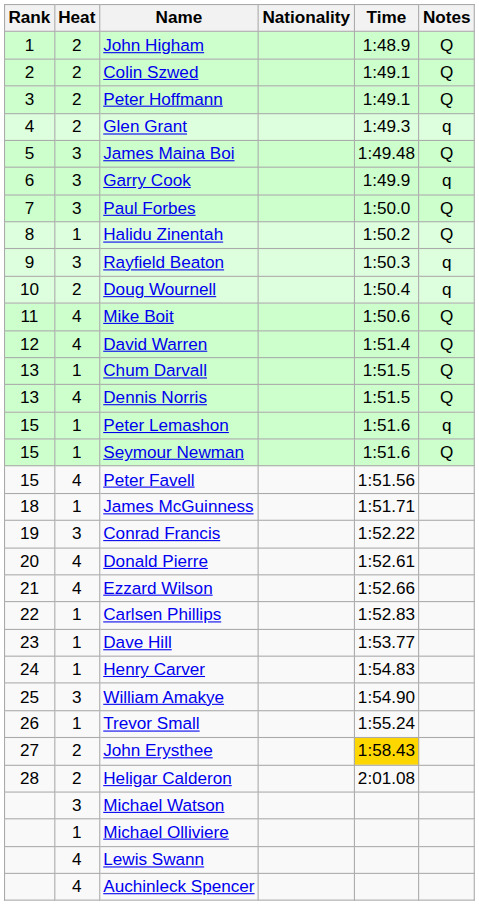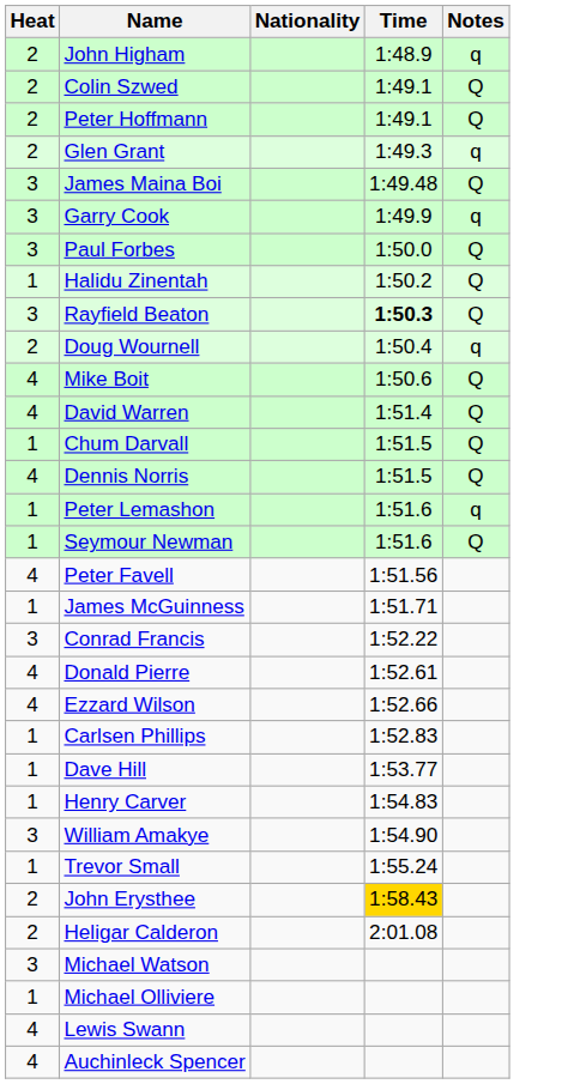- column: Rank | 1 | 2 | 3 | 4 | 5 | 6 | 7 | 8 | 9 | 10 | 11 | 12 | 13 | 13 | 15 | 15 | 15 | 18 | 19 | 20 | 21 | 22 | 23 | 24 | 25 | 26 | 27 | 28
John Higham | Notes: Q -> q
Rayfield Beaton | Time: normal -> bold
Rayfield Beaton | Notes: q -> Q
